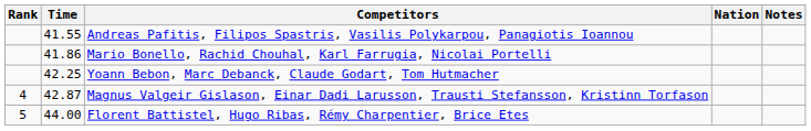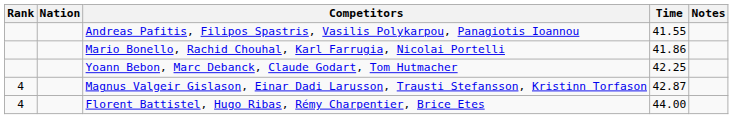columns swapped: Nation <-> Time
Florent Battistel, Hugo Ribas, Rémy Charpentier, Brice Etes | Rank: 5 -> 4
